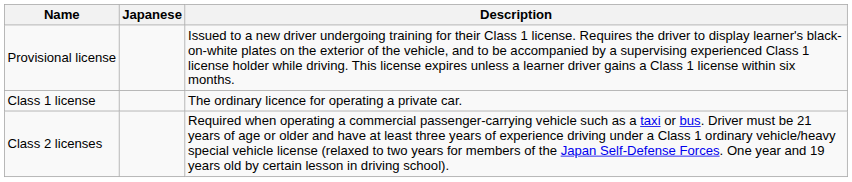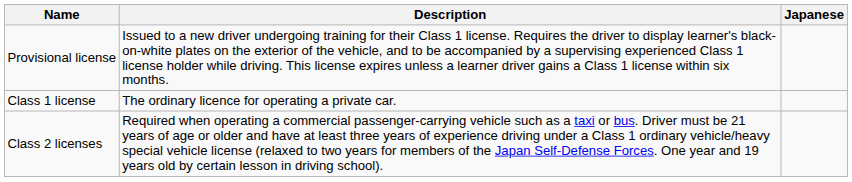columns swapped: Japanese <-> Description
